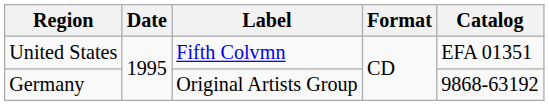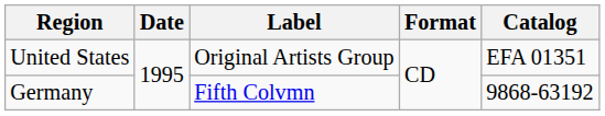United States | Label: Fifth Colvmn -> Original Artists Group
Germany | Label: Original Artists Group -> Fifth Colvmn
